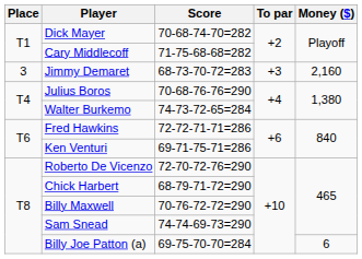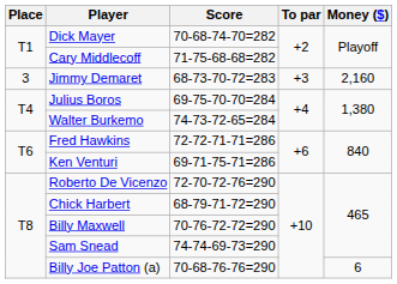Julius Boros | Score: 70-68-76-76=290 -> 69-75-70-70=284
Billy Joe Patton (a) | Score: 69-75-70-70=284 -> 70-68-76-76=290
